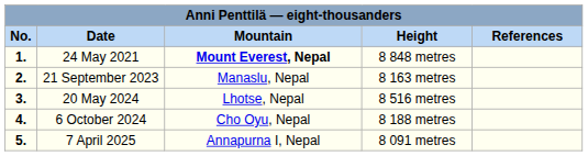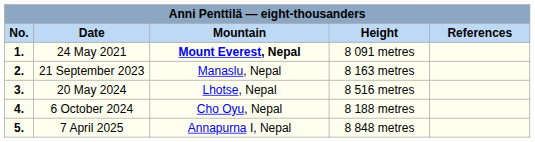24 May 2021 | Height: 8 848 metres -> 8 091 metres
7 April 2025 | Height: 8 091 metres -> 8 848 metres
